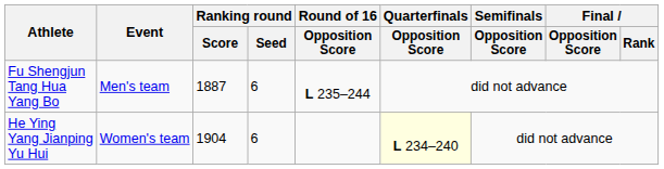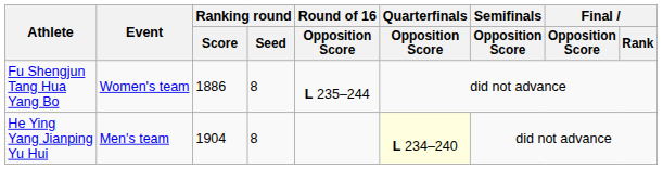Fu Shengjun Tang Hua Yang Bo | Event: Men's team -> Women's team
Fu Shengjun Tang Hua Yang Bo | Ranking round / Score: 1887 -> 1886
Fu Shengjun Tang Hua Yang Bo | Ranking round / Seed: 6 -> 8
He Ying Yang Jianping Yu Hui | Event: Women's team -> Men's team
He Ying Yang Jianping Yu Hui | Ranking round / Seed: 6 -> 8
